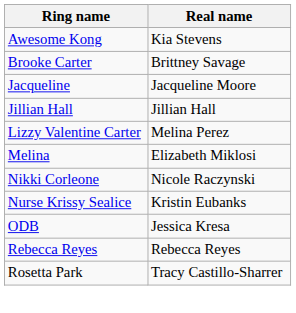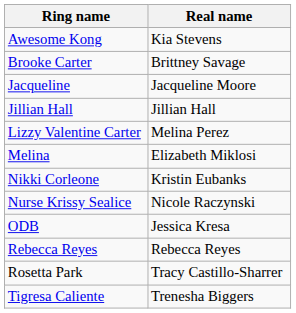Nikki Corleone | Real name: Nicole Raczynski -> Kristin Eubanks
Nurse Krissy Sealice | Real name: Kristin Eubanks -> Nicole Raczynski
+ row: Tigresa Caliente | Trenesha Biggers
